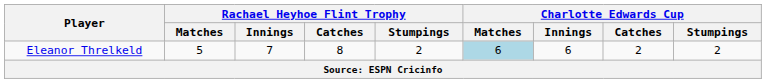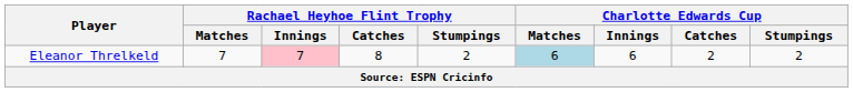Eleanor Threlkeld | Rachael Heyhoe Flint Trophy / Matches: 5 -> 7
Eleanor Threlkeld | Rachael Heyhoe Flint Trophy / Innings: no background -> pink background
